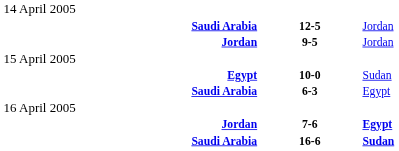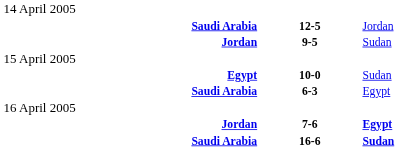9-5 | column 3: Jordan -> Sudan
